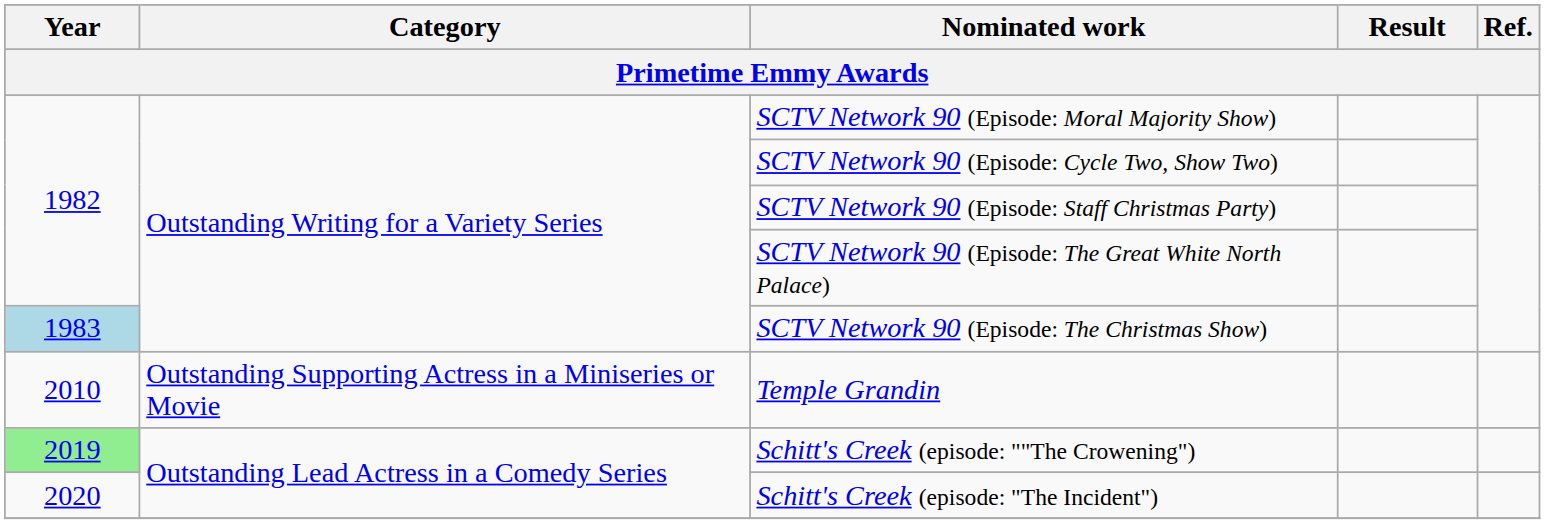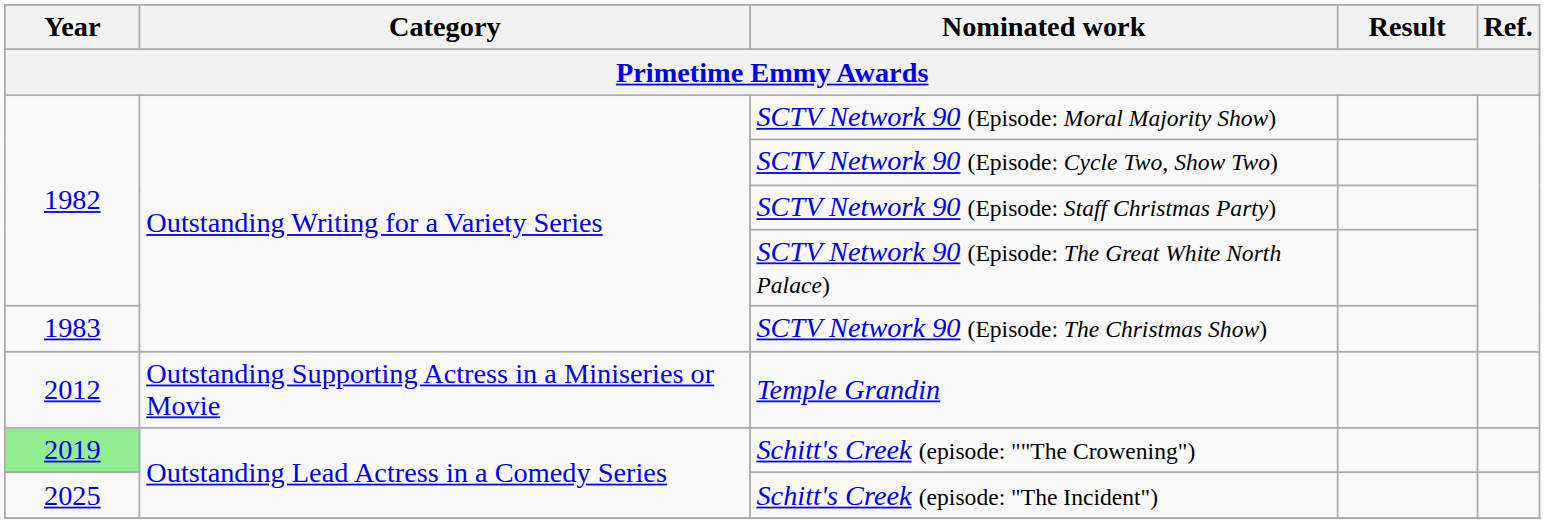SCTV Network 90 (Episode: The Christmas Show) | Year: lightblue background -> no background
Temple Grandin | Year: 2010 -> 2012
Schitt's Creek (episode: "The Incident") | Year: 2020 -> 2025
